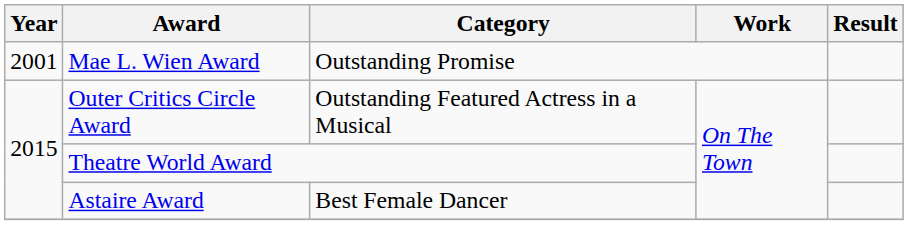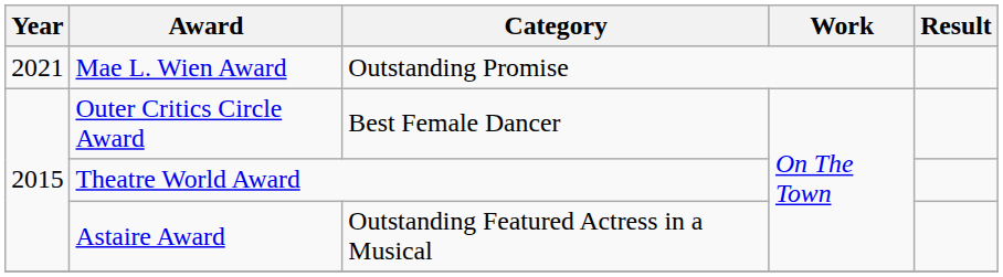Mae L. Wien Award | Year: 2001 -> 2021
Outer Critics Circle Award | Category: Outstanding Featured Actress in a Musical -> Best Female Dancer
Astaire Award | Category: Best Female Dancer -> Outstanding Featured Actress in a Musical
